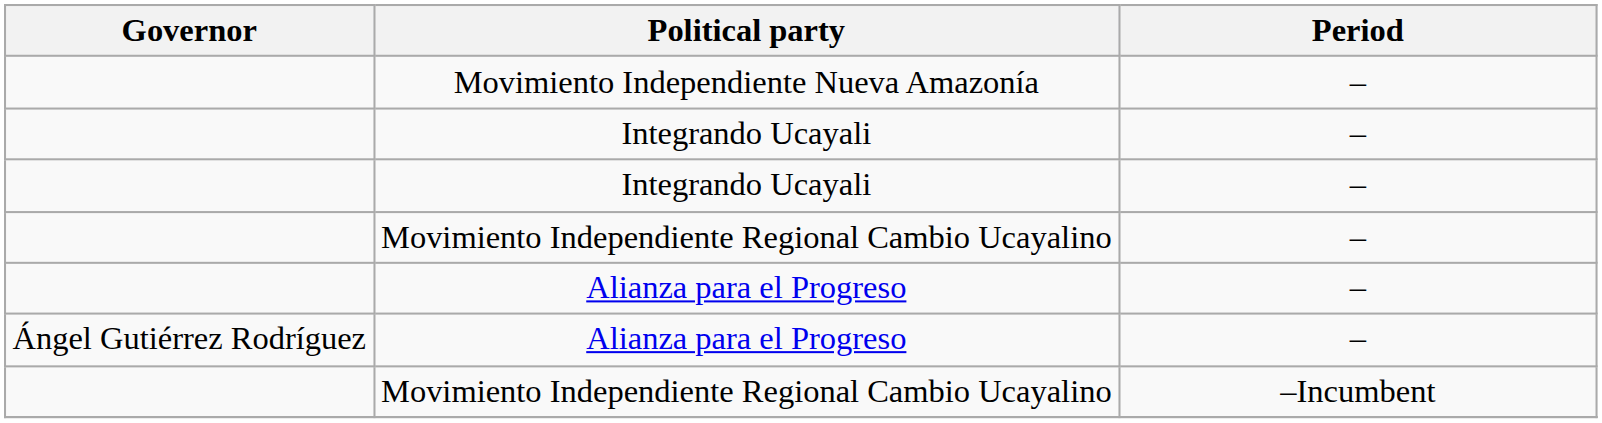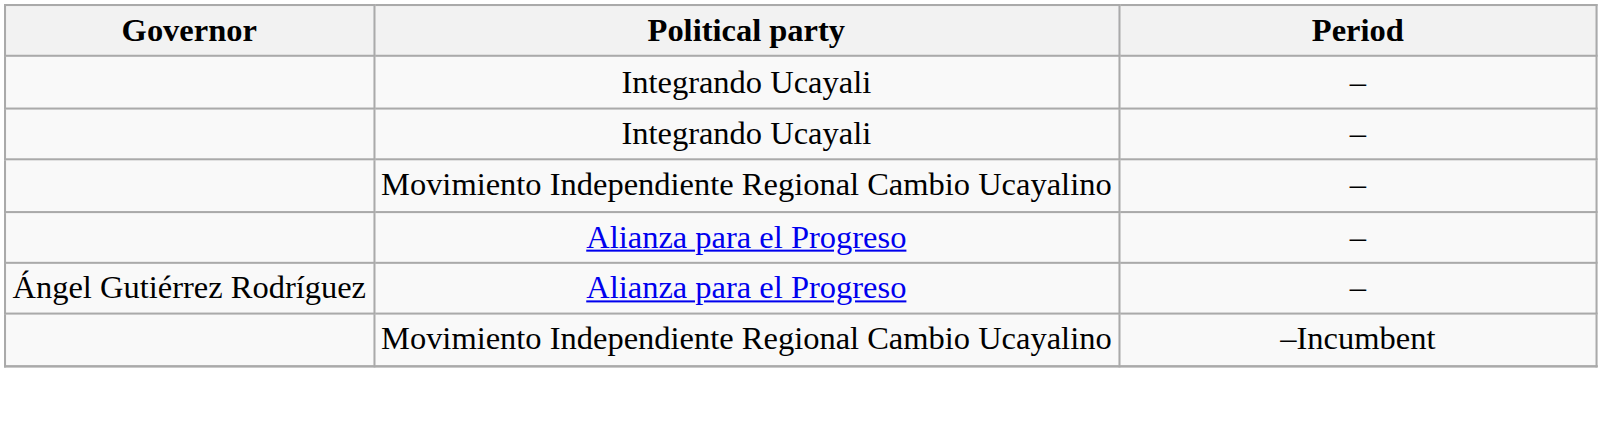- row: Movimiento Independiente Nueva Amazonía | –
